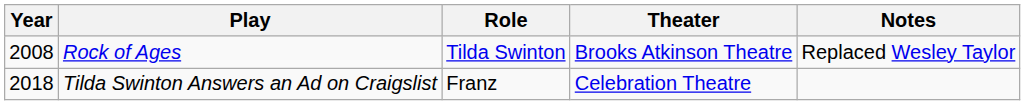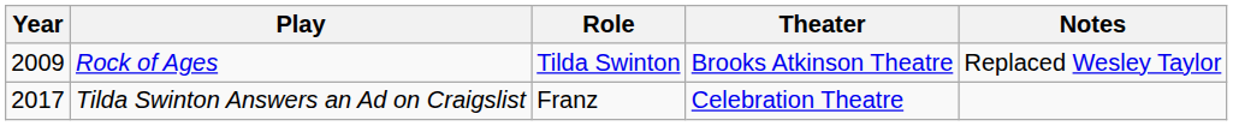Rock of Ages | Year: 2008 -> 2009
Tilda Swinton Answers an Ad on Craigslist | Year: 2018 -> 2017
